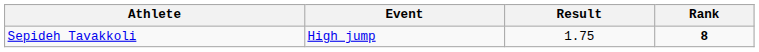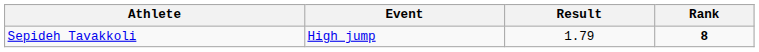Sepideh Tavakkoli | Result: 1.75 -> 1.79
